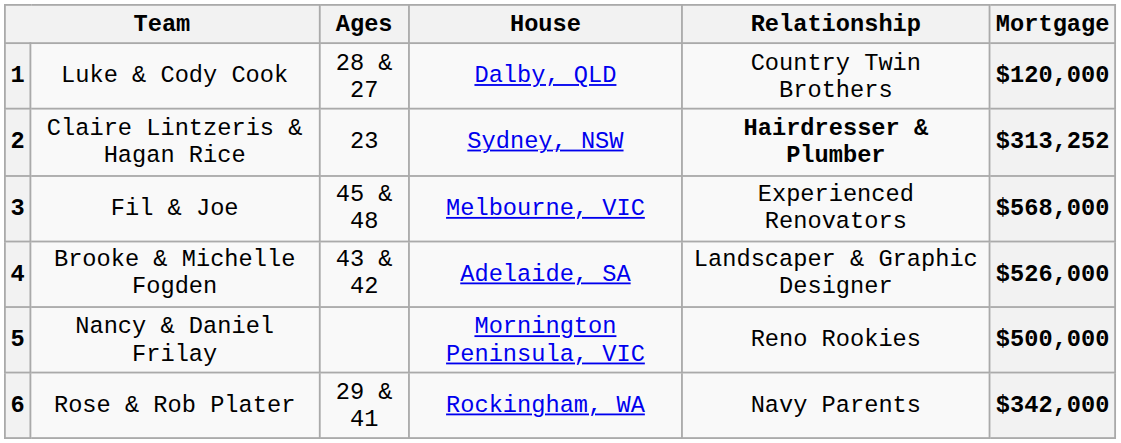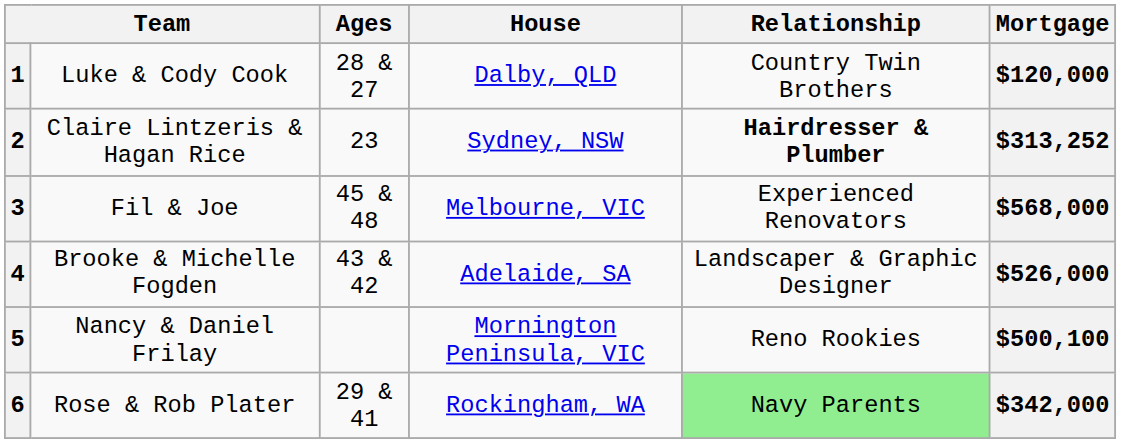5 | Mortgage: $500,000 -> $500,100
6 | Relationship: no background -> lightgreen background
